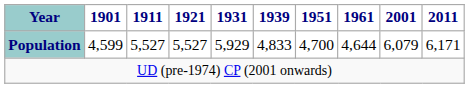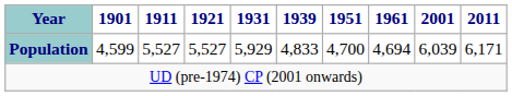Population | 1961: 4,644 -> 4,694
Population | 2001: 6,079 -> 6,039
